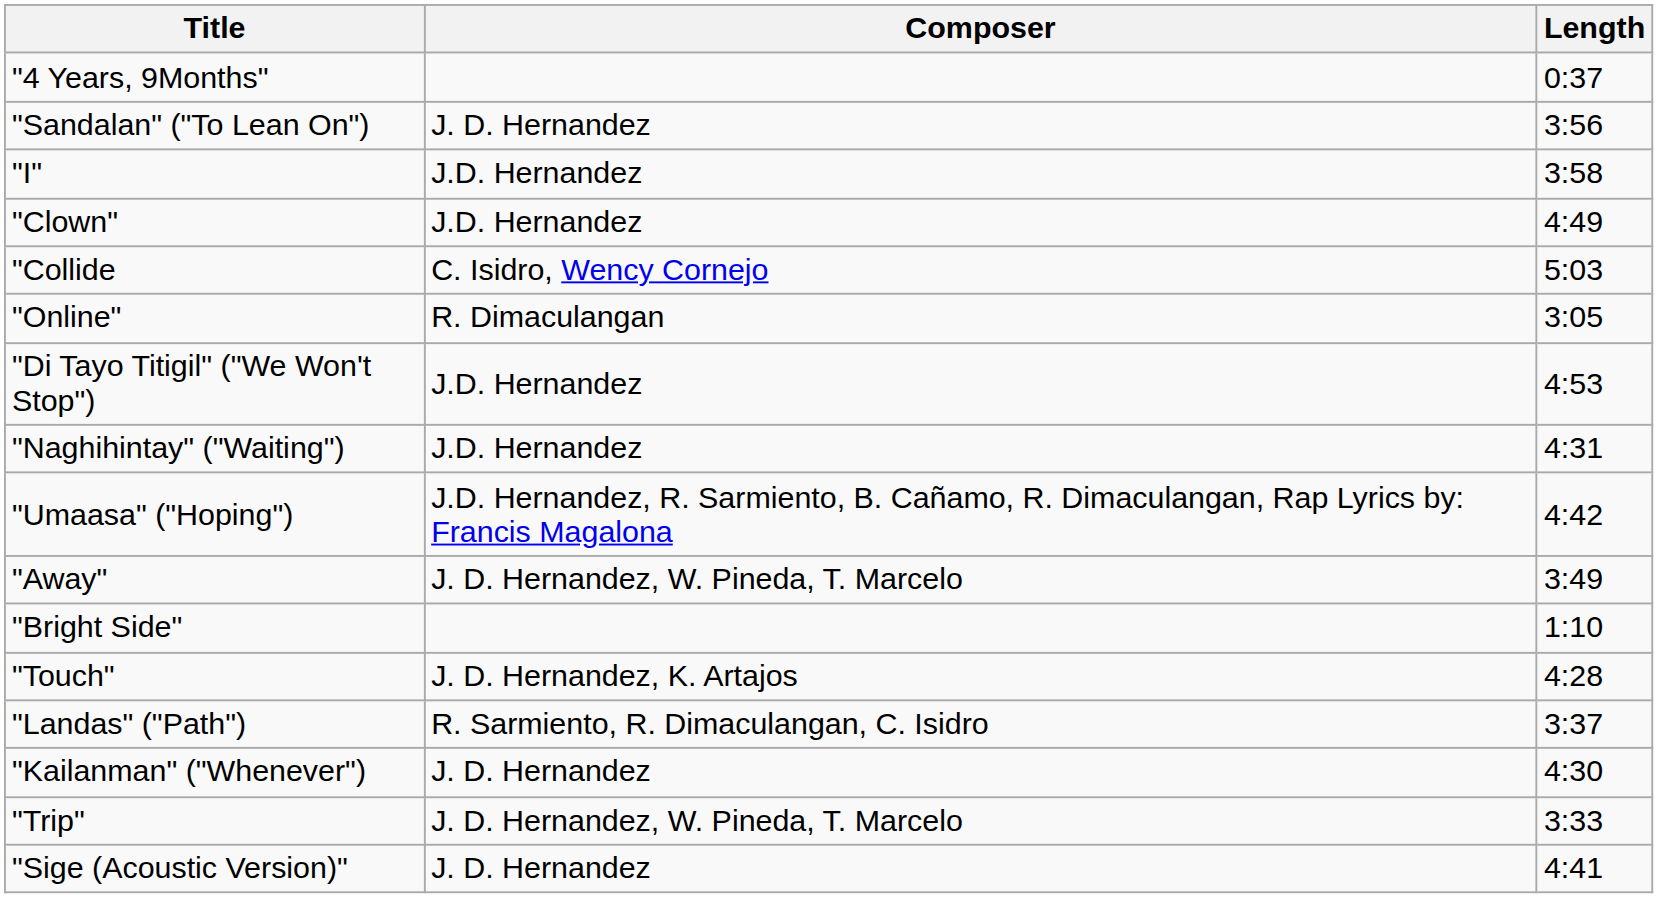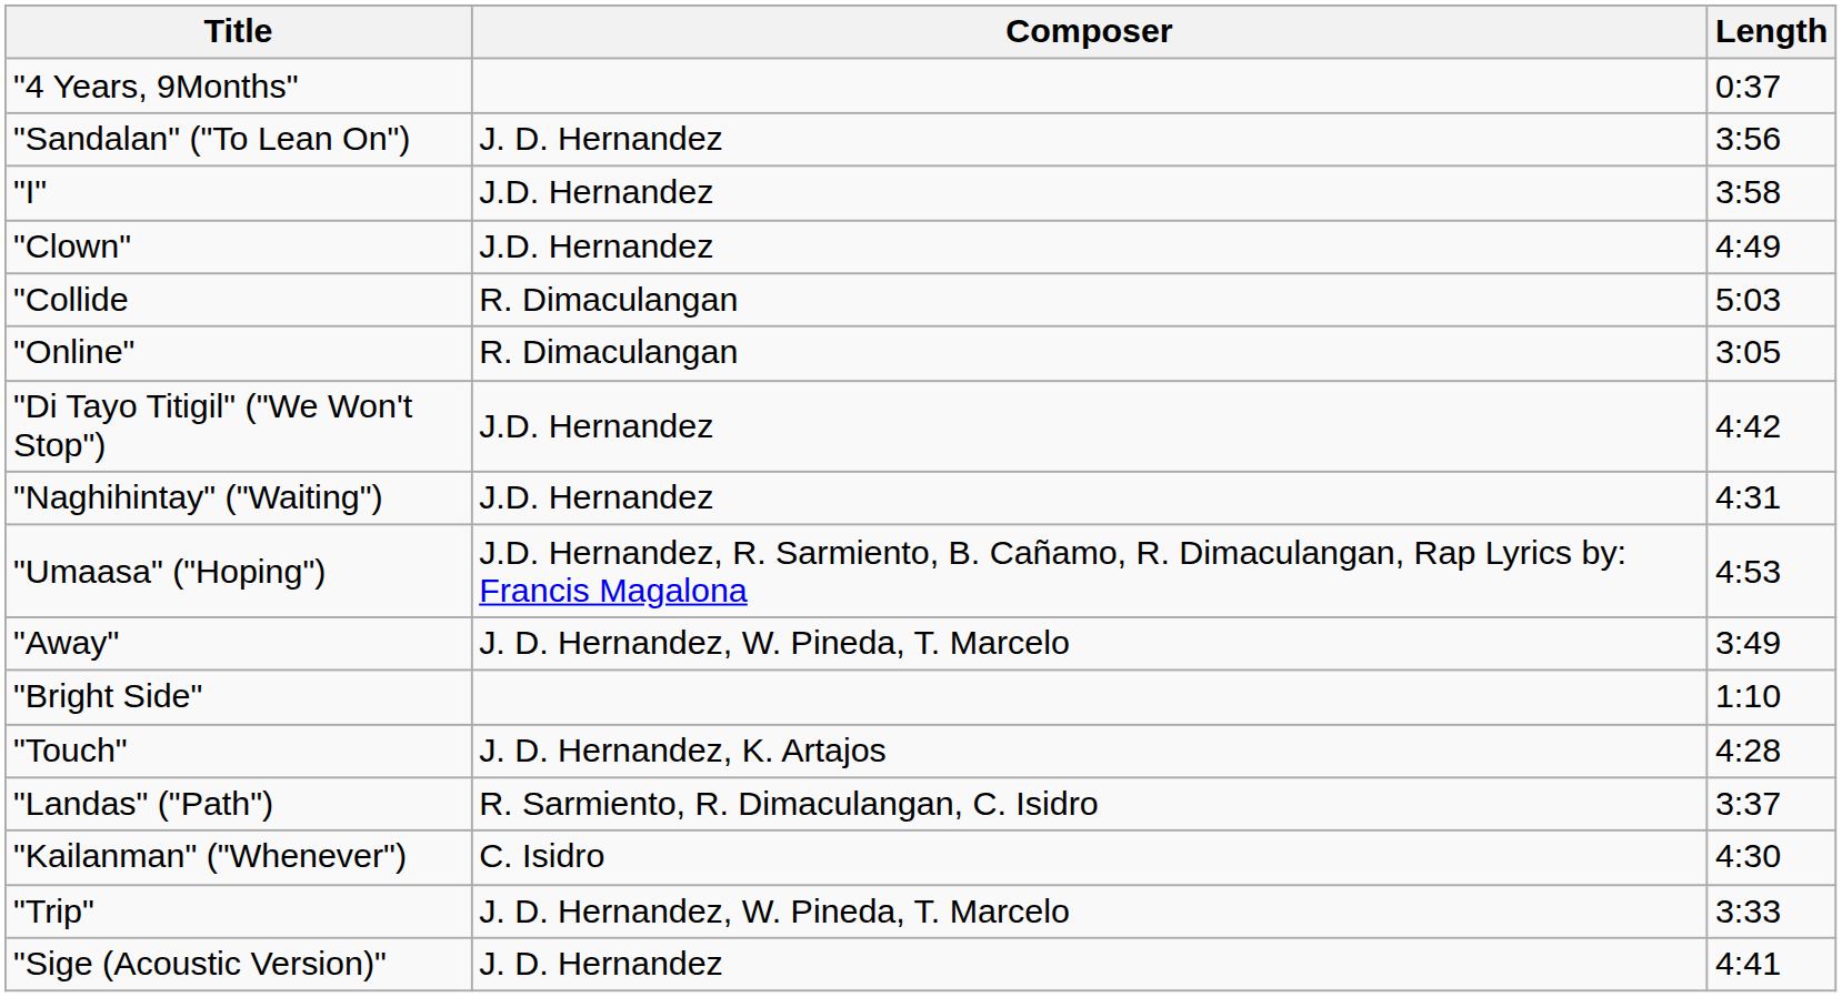"Collide | Composer: C. Isidro, Wency Cornejo -> R. Dimaculangan
"Di Tayo Titigil" ("We Won't Stop") | Length: 4:53 -> 4:42
"Umaasa" ("Hoping") | Length: 4:42 -> 4:53
"Kailanman" ("Whenever") | Composer: J. D. Hernandez -> C. Isidro
